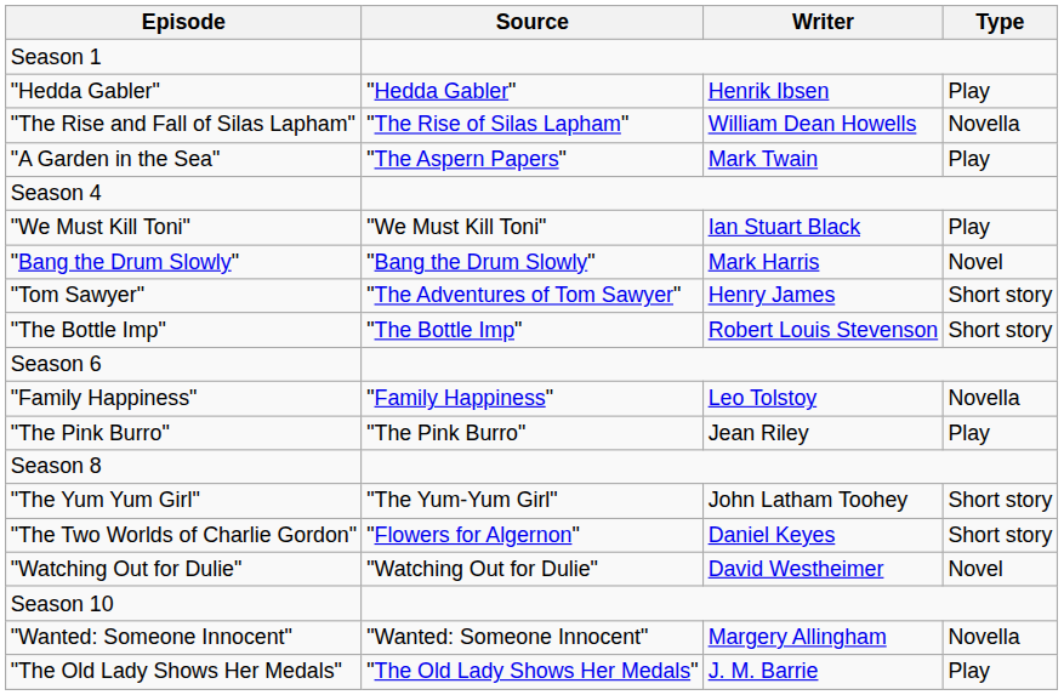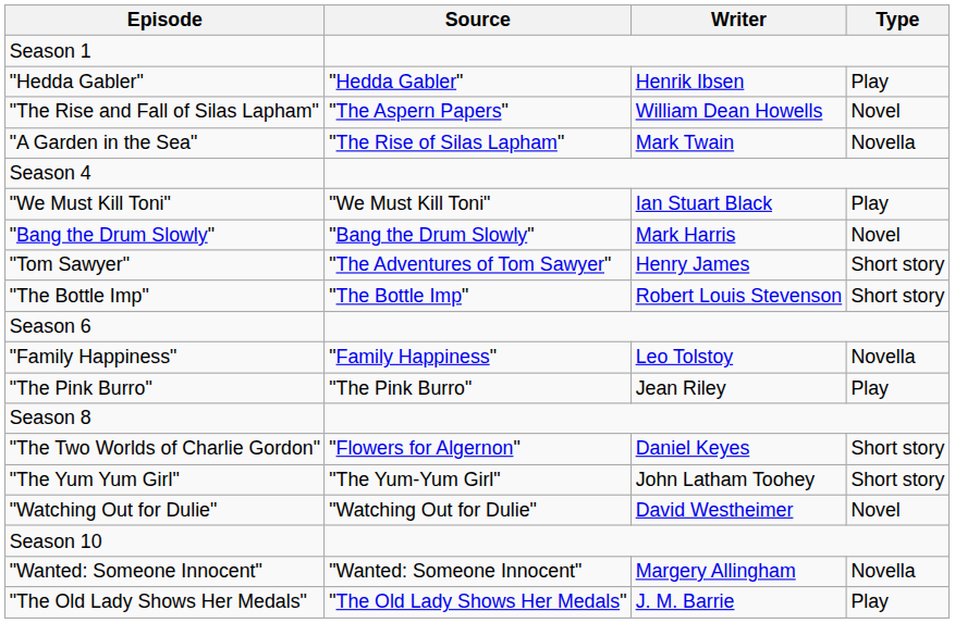"The Rise and Fall of Silas Lapham" | Source: "The Rise of Silas Lapham" -> "The Aspern Papers"
"The Rise and Fall of Silas Lapham" | Type: Novella -> Novel
"A Garden in the Sea" | Source: "The Aspern Papers" -> "The Rise of Silas Lapham"
"A Garden in the Sea" | Type: Play -> Novella
rows swapped: "The Yum Yum Girl" <-> "The Two Worlds of Charlie Gordon"
